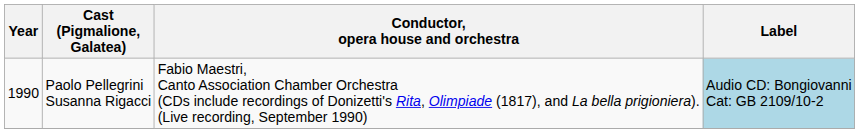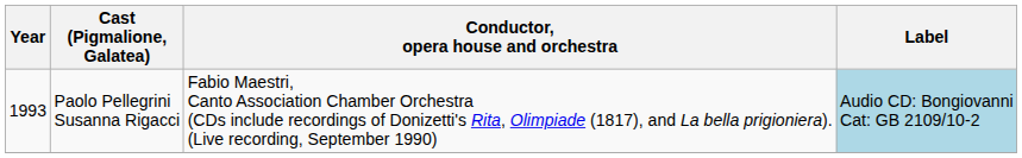Paolo Pellegrini Susanna Rigacci | Year: 1990 -> 1993
